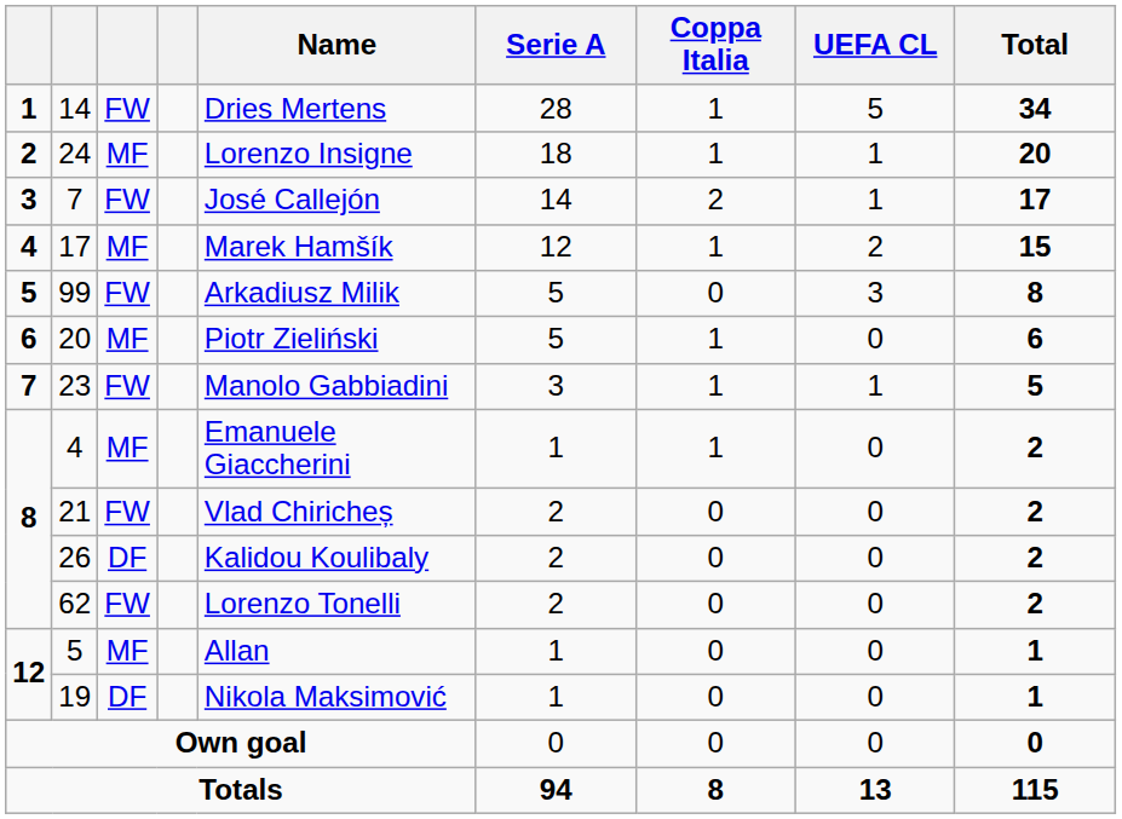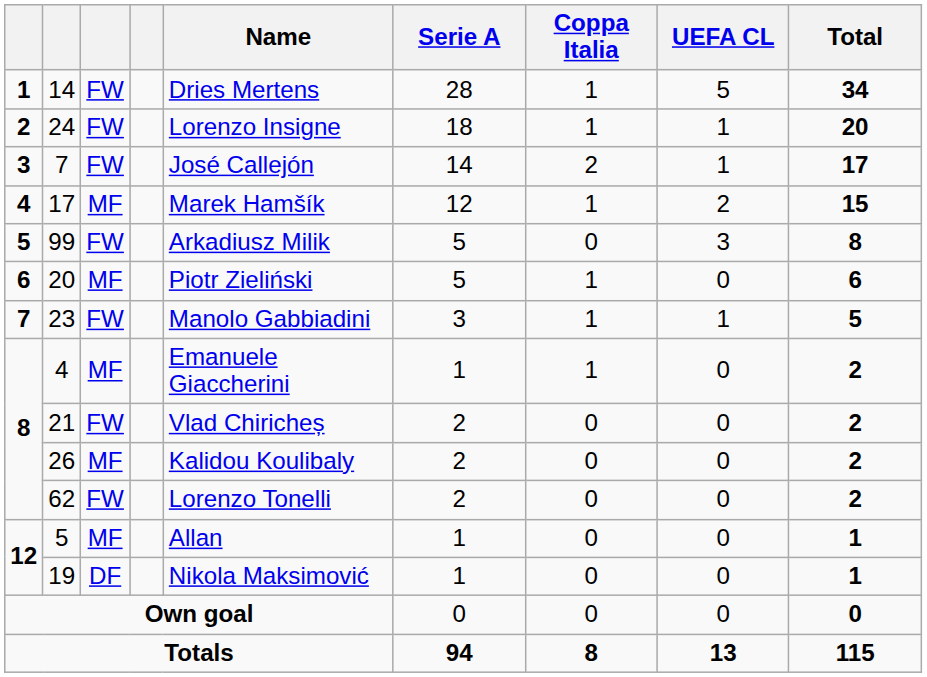24 | column 3: MF -> FW
26 | column 3: DF -> MF
